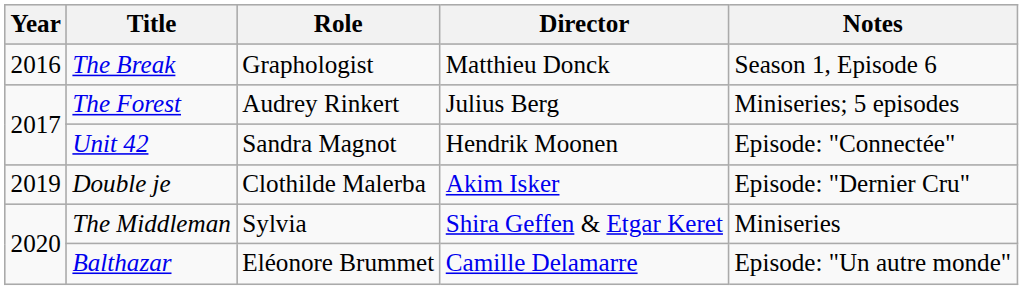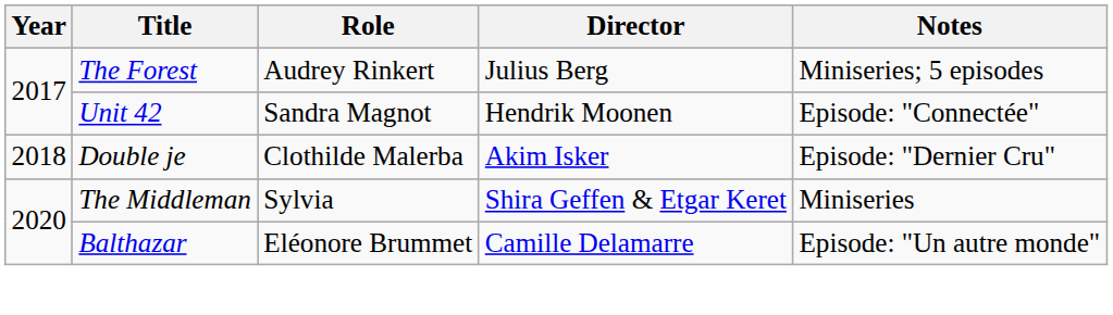- row: 2016 | The Break | Graphologist | Matthieu Donck | Season 1, Episode 6
Double je | Year: 2019 -> 2018
